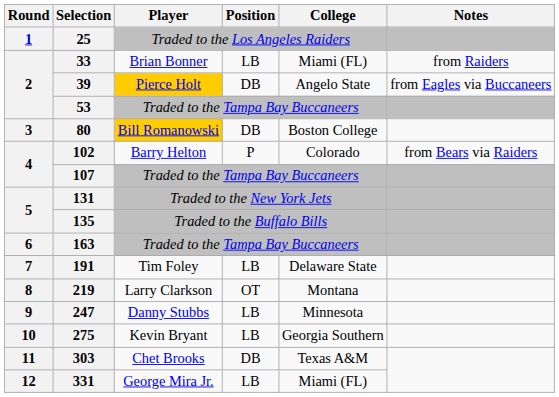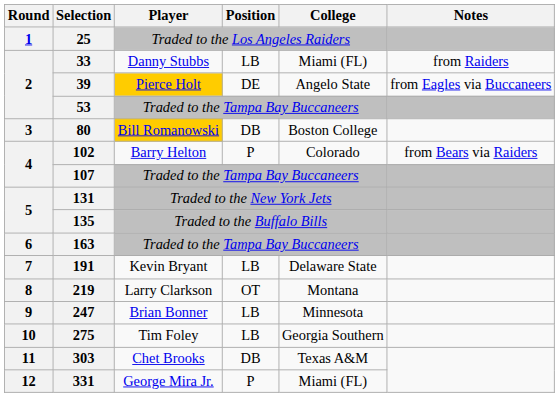33 | Player: Brian Bonner -> Danny Stubbs
39 | Position: DB -> DE
191 | Player: Tim Foley -> Kevin Bryant
247 | Player: Danny Stubbs -> Brian Bonner
275 | Player: Kevin Bryant -> Tim Foley
331 | Position: LB -> P
